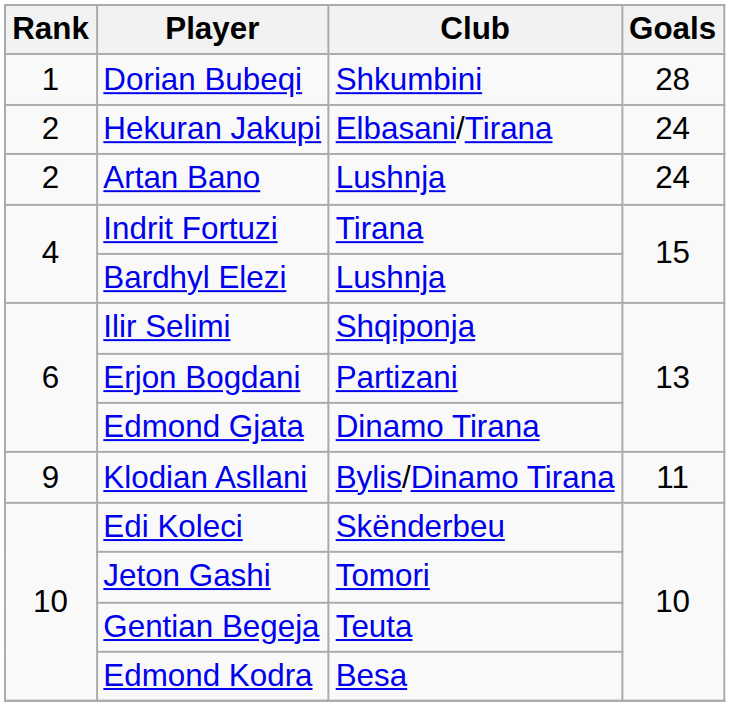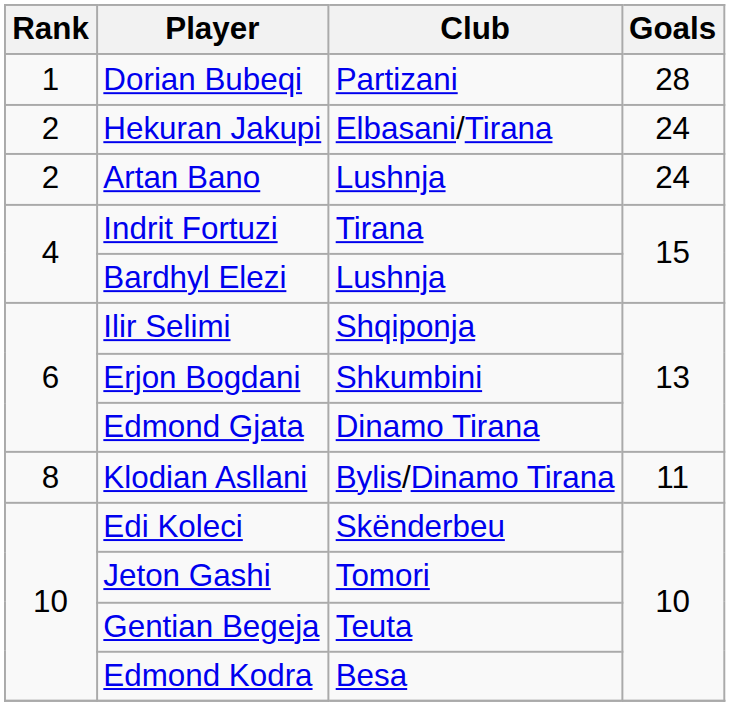Dorian Bubeqi | Club: Shkumbini -> Partizani
Erjon Bogdani | Club: Partizani -> Shkumbini
Klodian Asllani | Rank: 9 -> 8
